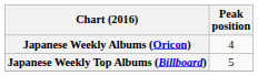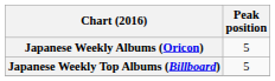Japanese Weekly Albums (Oricon) | Peak position: 4 -> 5
